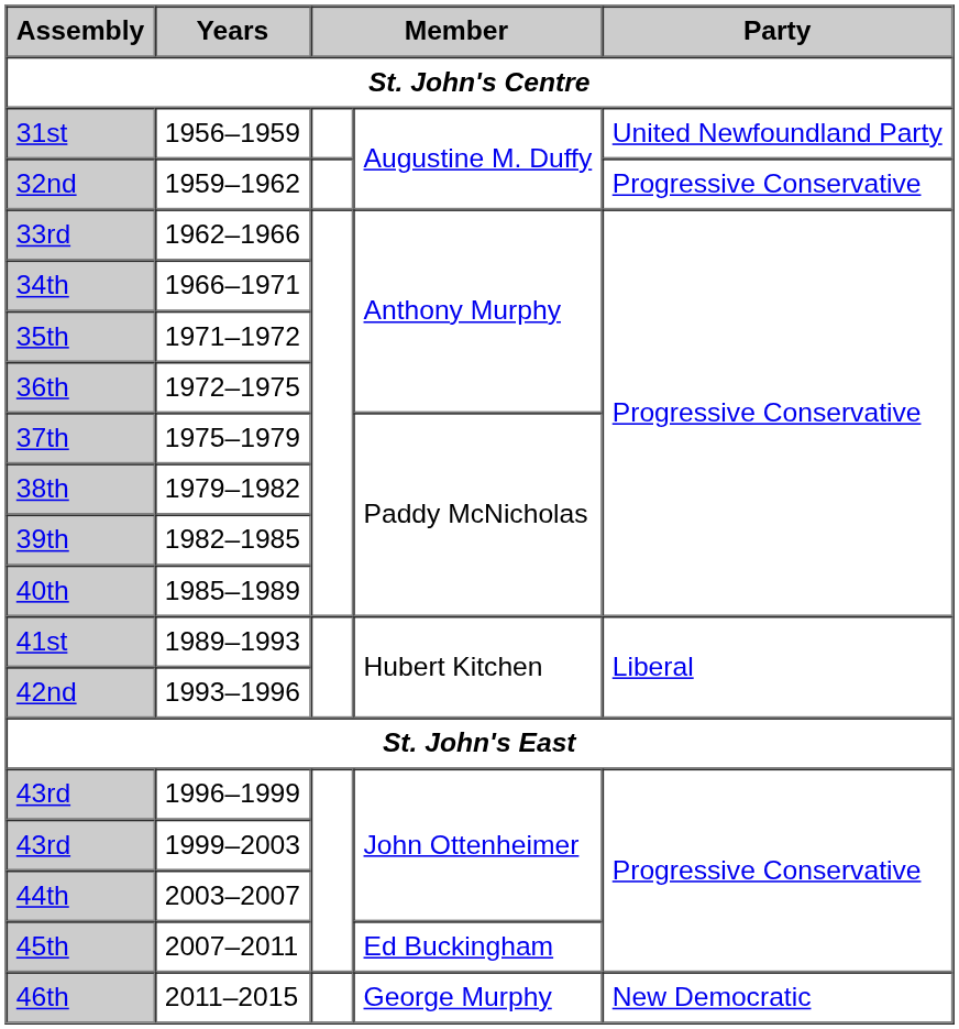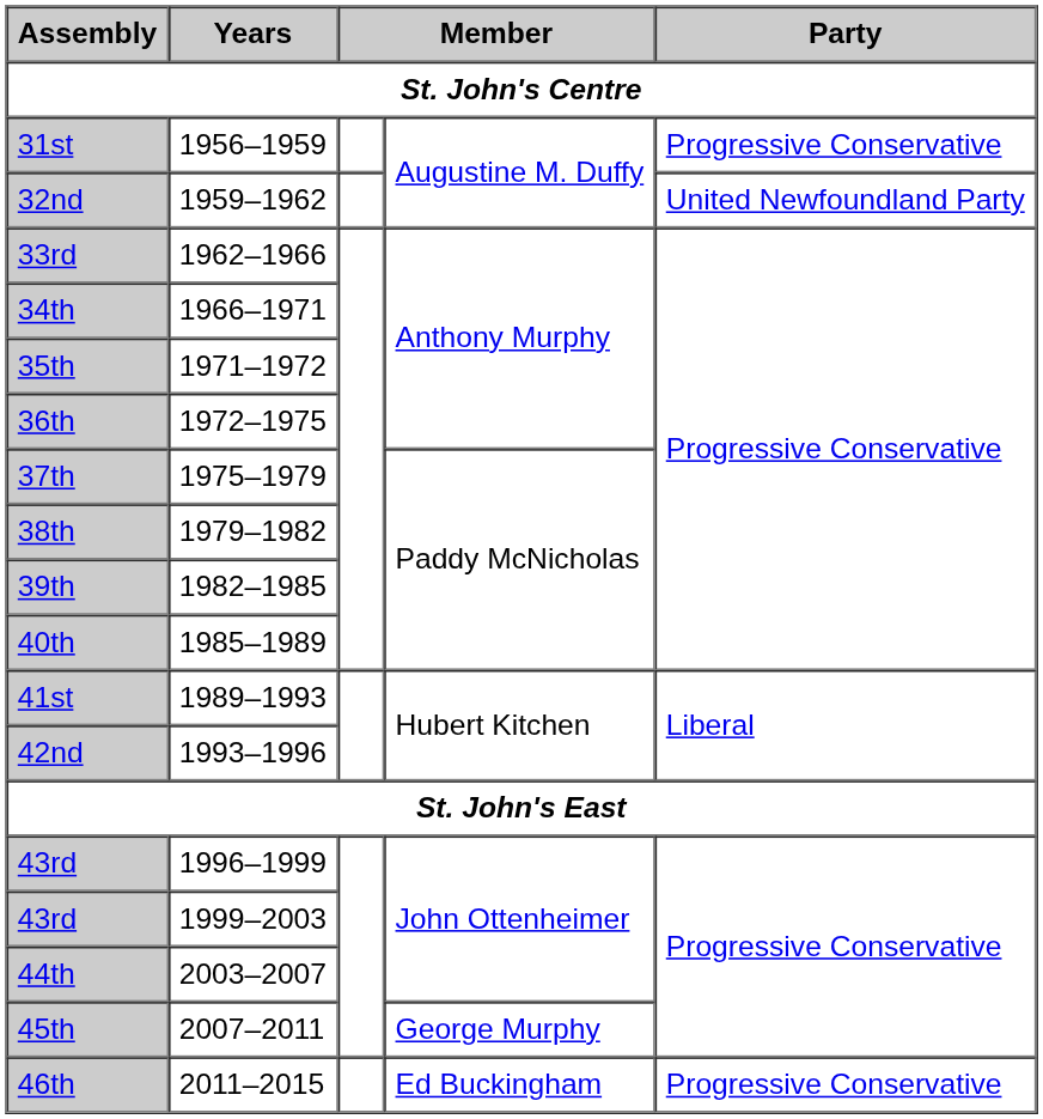31st | Party: United Newfoundland Party -> Progressive Conservative
32nd | Party: Progressive Conservative -> United Newfoundland Party
45th | column 4: Ed Buckingham -> George Murphy
46th | column 4: George Murphy -> Ed Buckingham
46th | Party: New Democratic -> Progressive Conservative
